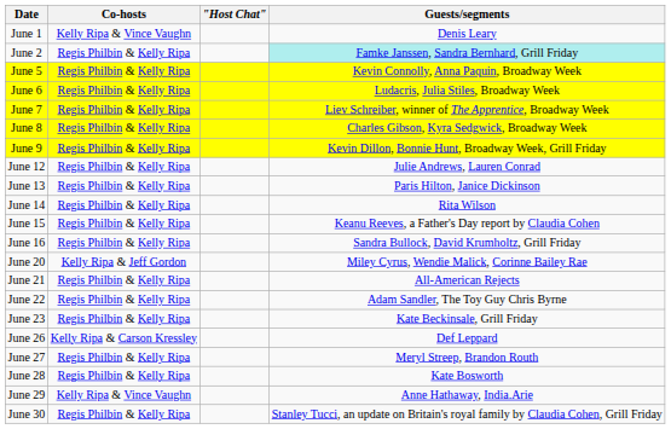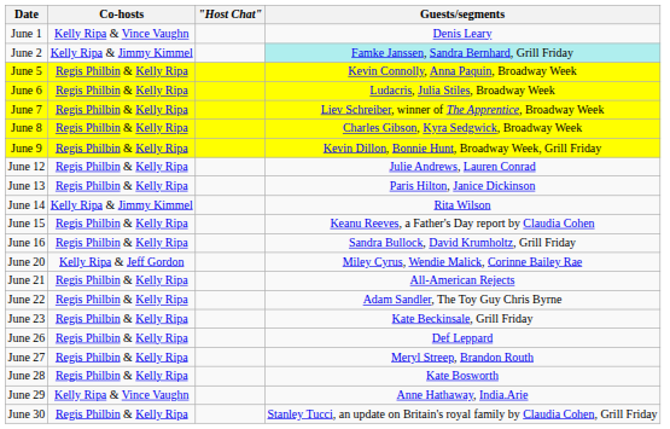June 2 | Co-hosts: Regis Philbin & Kelly Ripa -> Kelly Ripa & Jimmy Kimmel
June 14 | Co-hosts: Regis Philbin & Kelly Ripa -> Kelly Ripa & Jimmy Kimmel
June 26 | Co-hosts: Kelly Ripa & Carson Kressley -> Regis Philbin & Kelly Ripa
